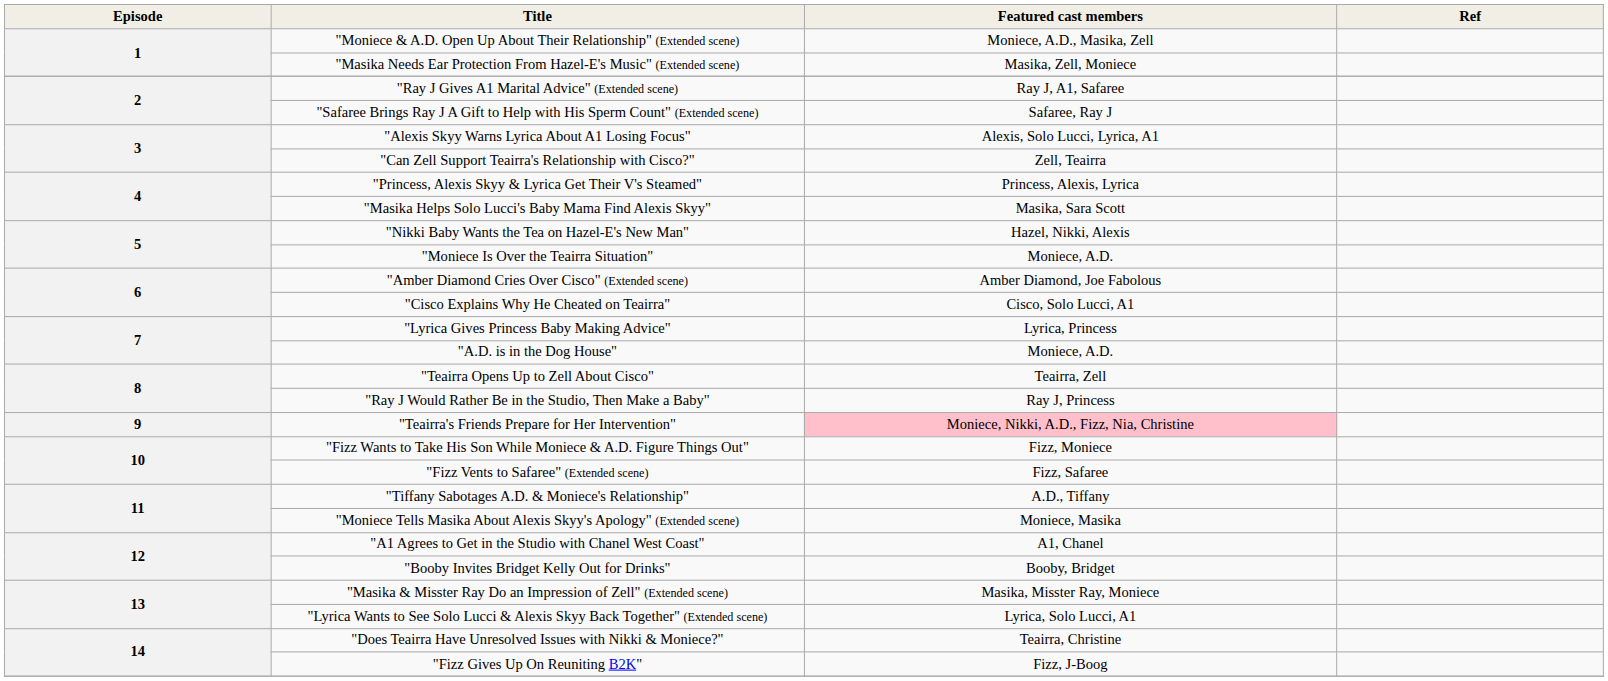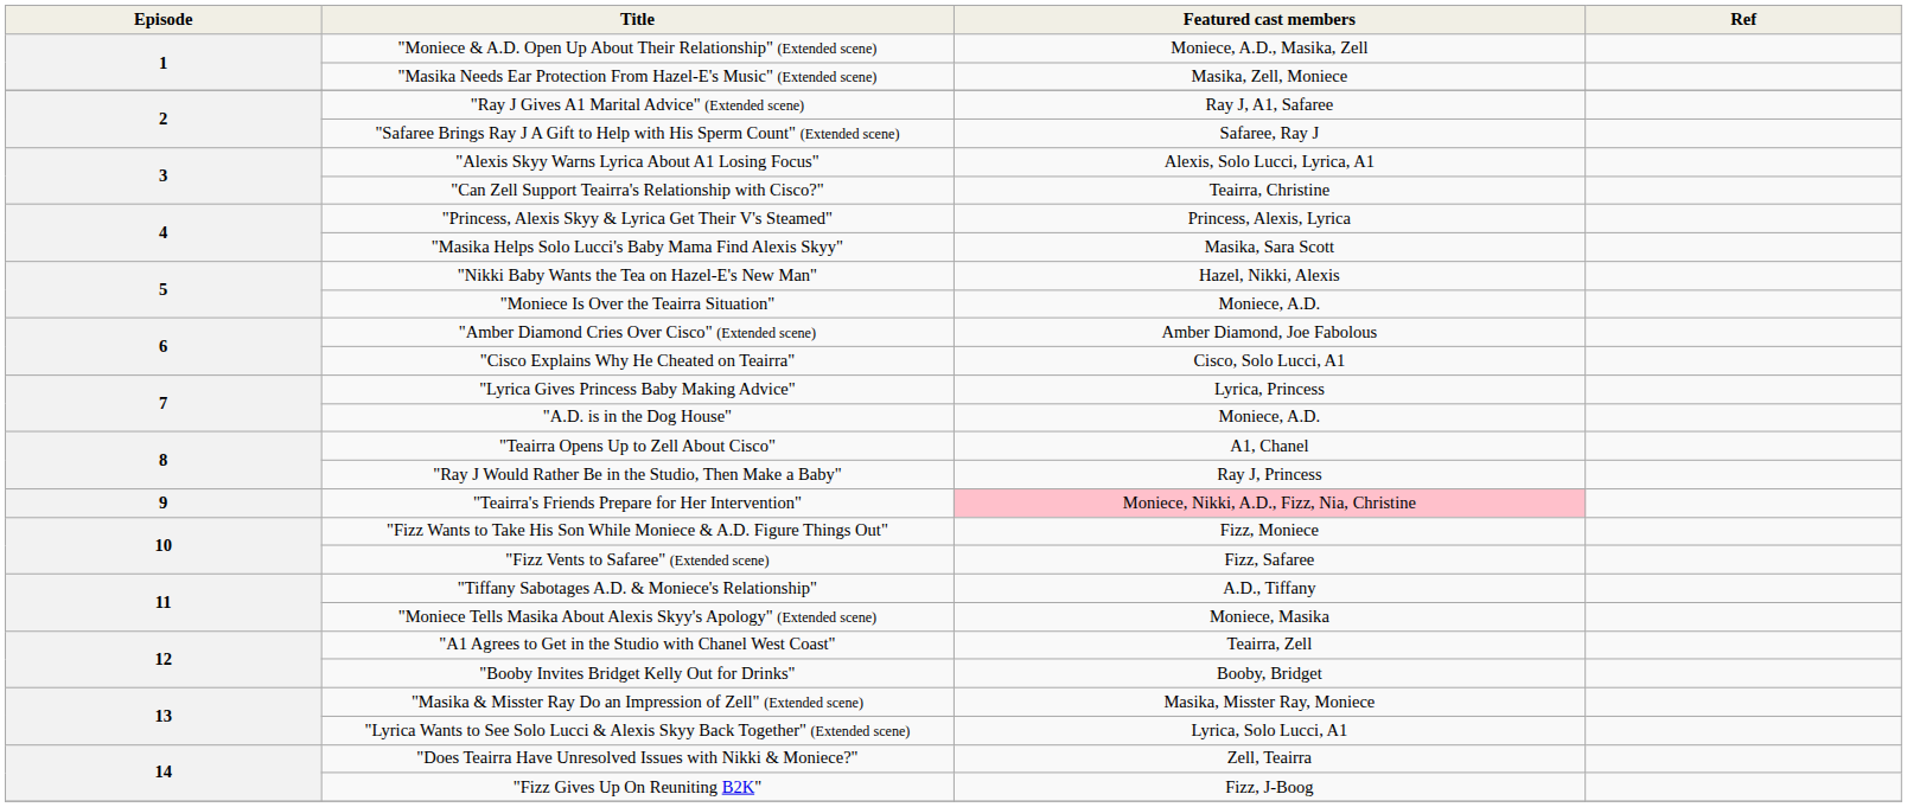"Can Zell Support Teairra's Relationship with Cisco?" | Featured cast members: Zell, Teairra -> Teairra, Christine
"Teairra Opens Up to Zell About Cisco" | Featured cast members: Teairra, Zell -> A1, Chanel
"A1 Agrees to Get in the Studio with Chanel West Coast" | Featured cast members: A1, Chanel -> Teairra, Zell
"Does Teairra Have Unresolved Issues with Nikki & Moniece?" | Featured cast members: Teairra, Christine -> Zell, Teairra
